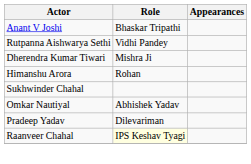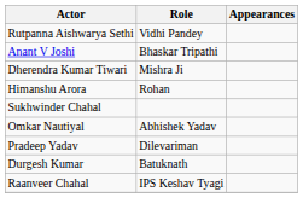rows swapped: Anant V Joshi <-> Rutpanna Aishwarya Sethi
+ row: Durgesh Kumar | Batuknath
Raanveer Chahal | Role: lightyellow background -> no background
